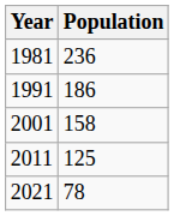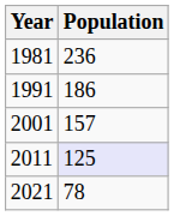2001 | Population: 158 -> 157
2011 | Population: no background -> lavender background
